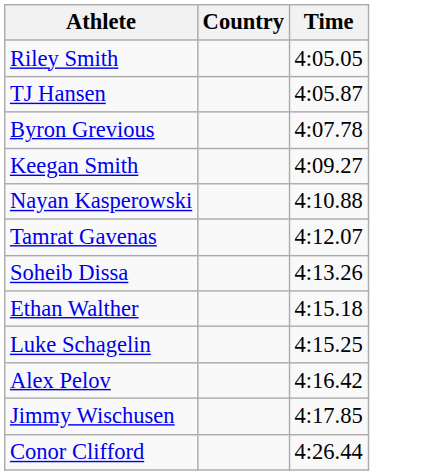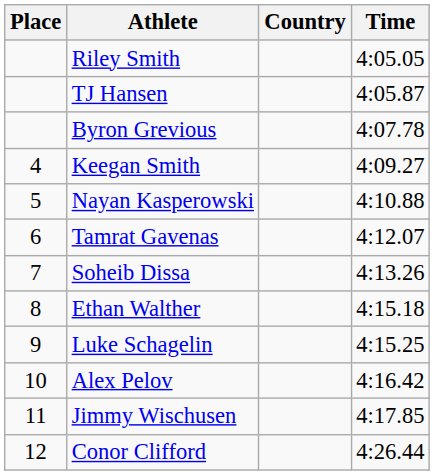+ column: Place | 4 | 5 | 6 | 7 | 8 | 9 | 10 | 11 | 12
